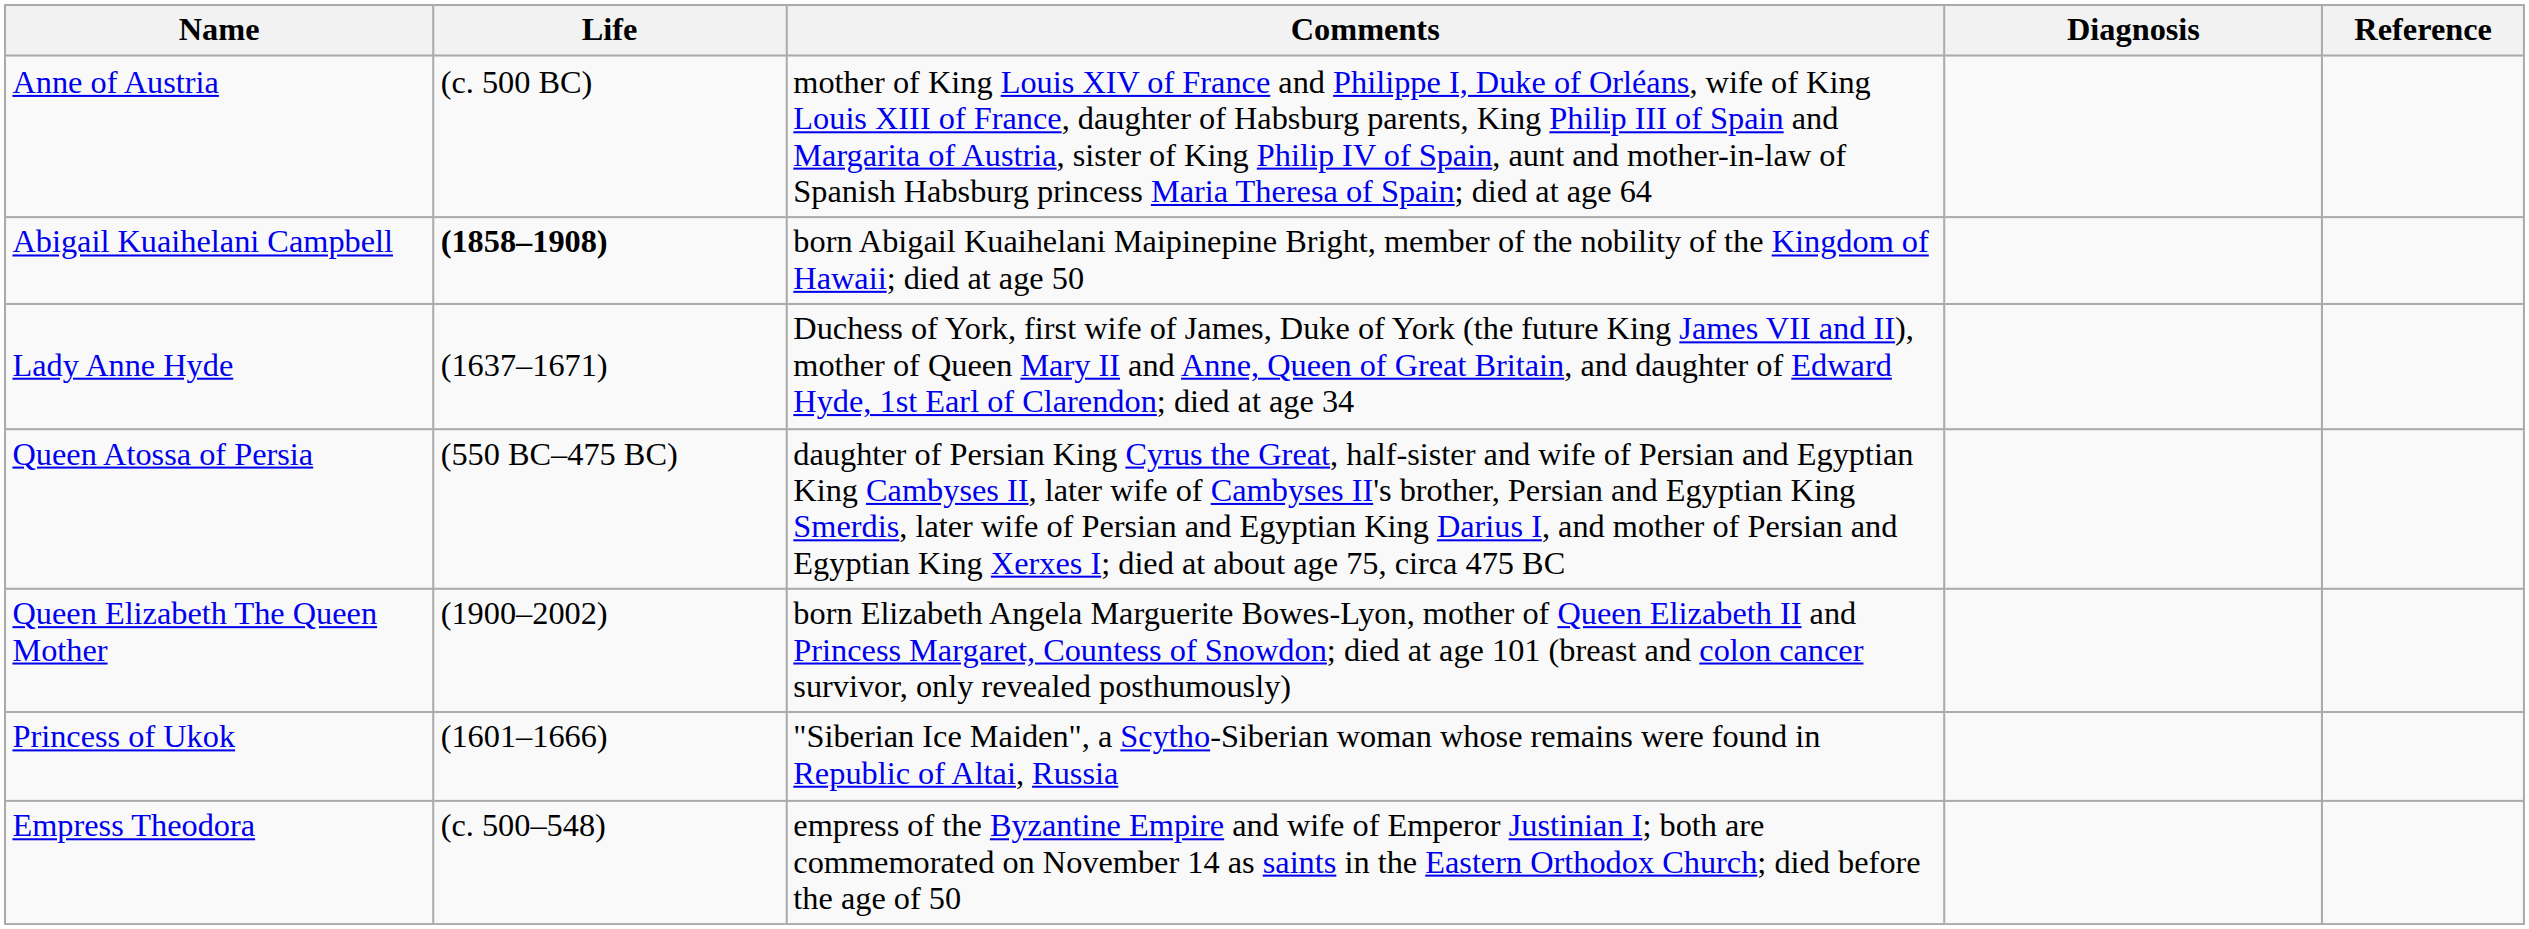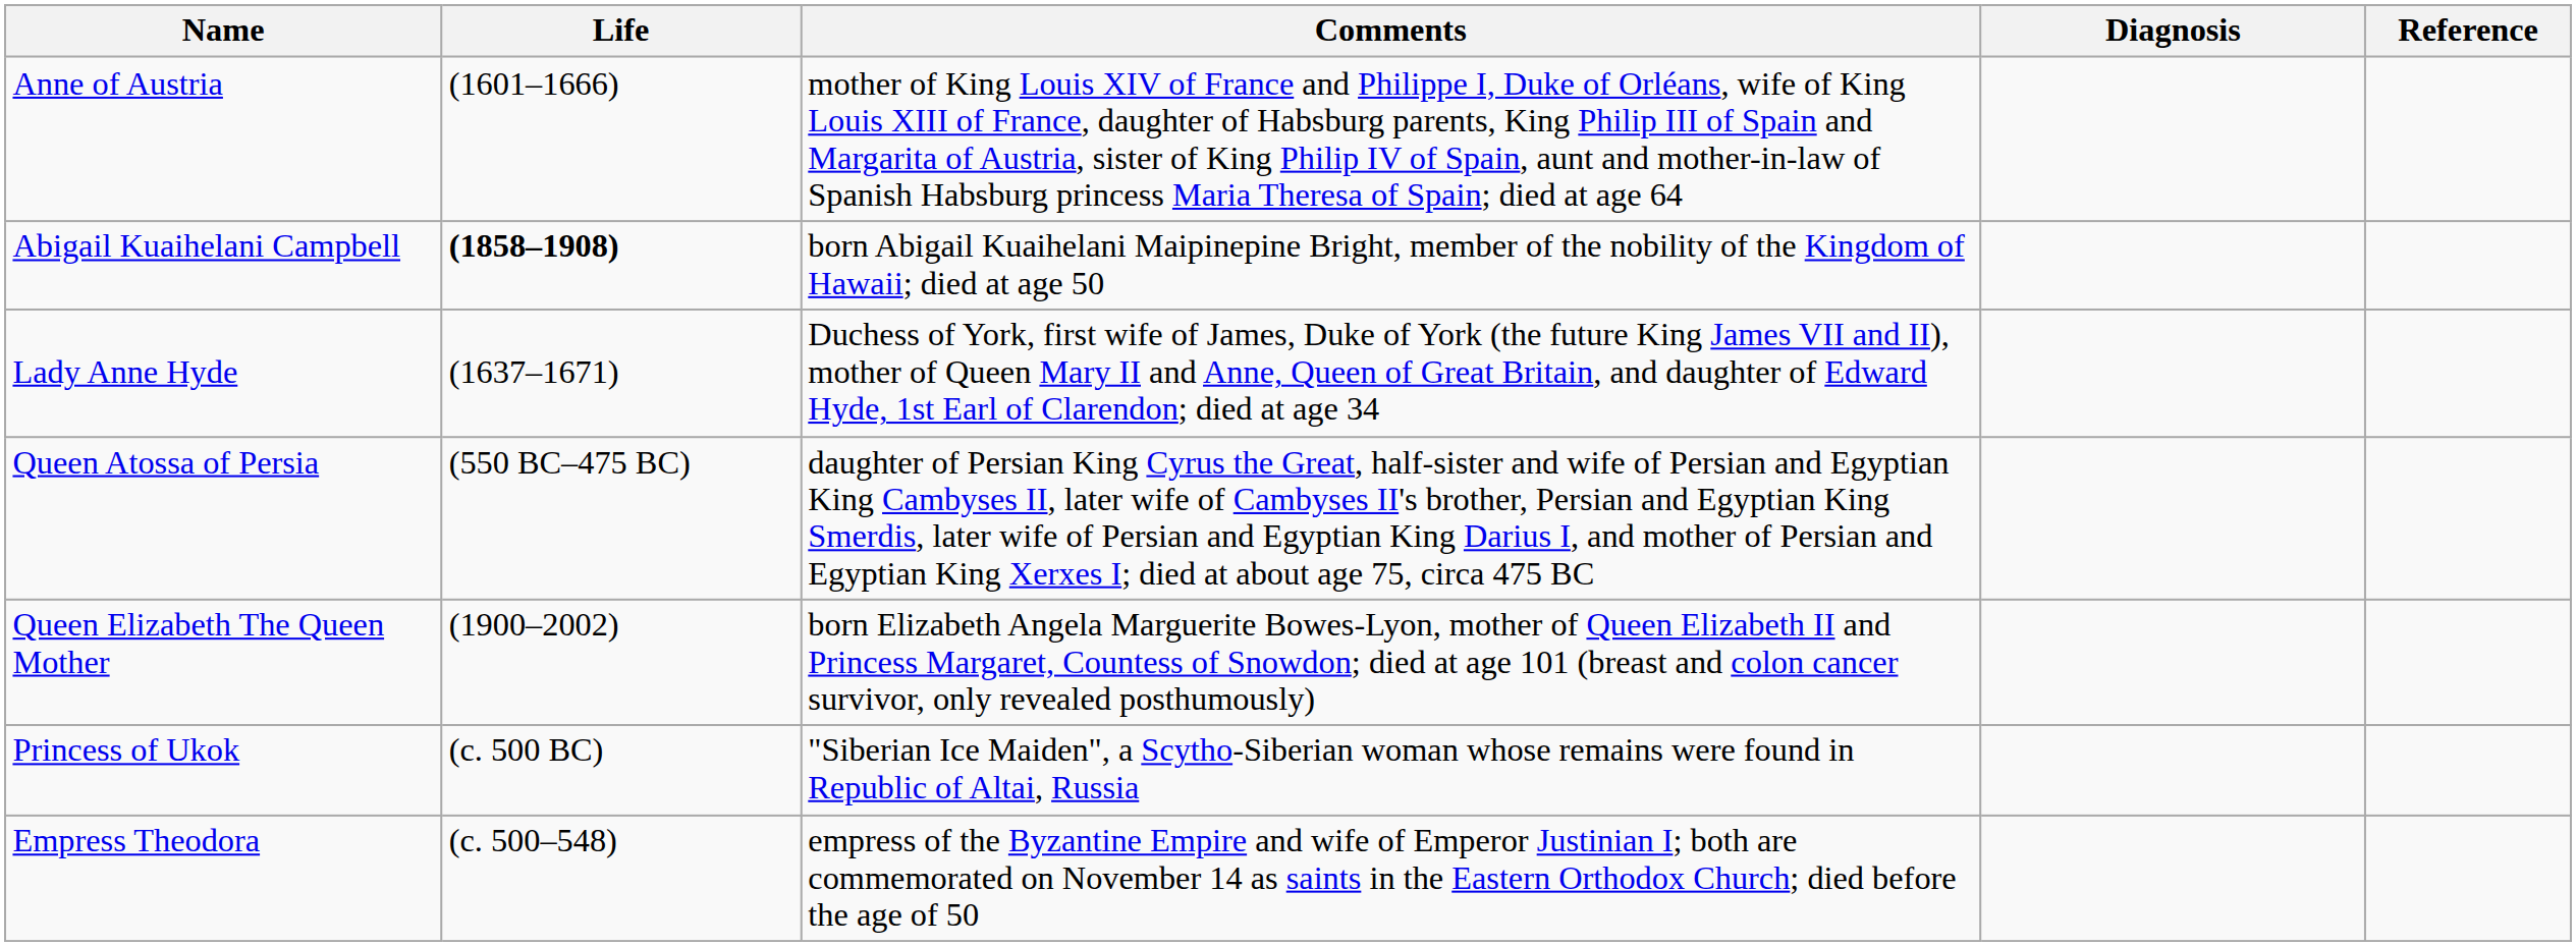Anne of Austria | Life: (c. 500 BC) -> (1601–1666)
Princess of Ukok | Life: (1601–1666) -> (c. 500 BC)
